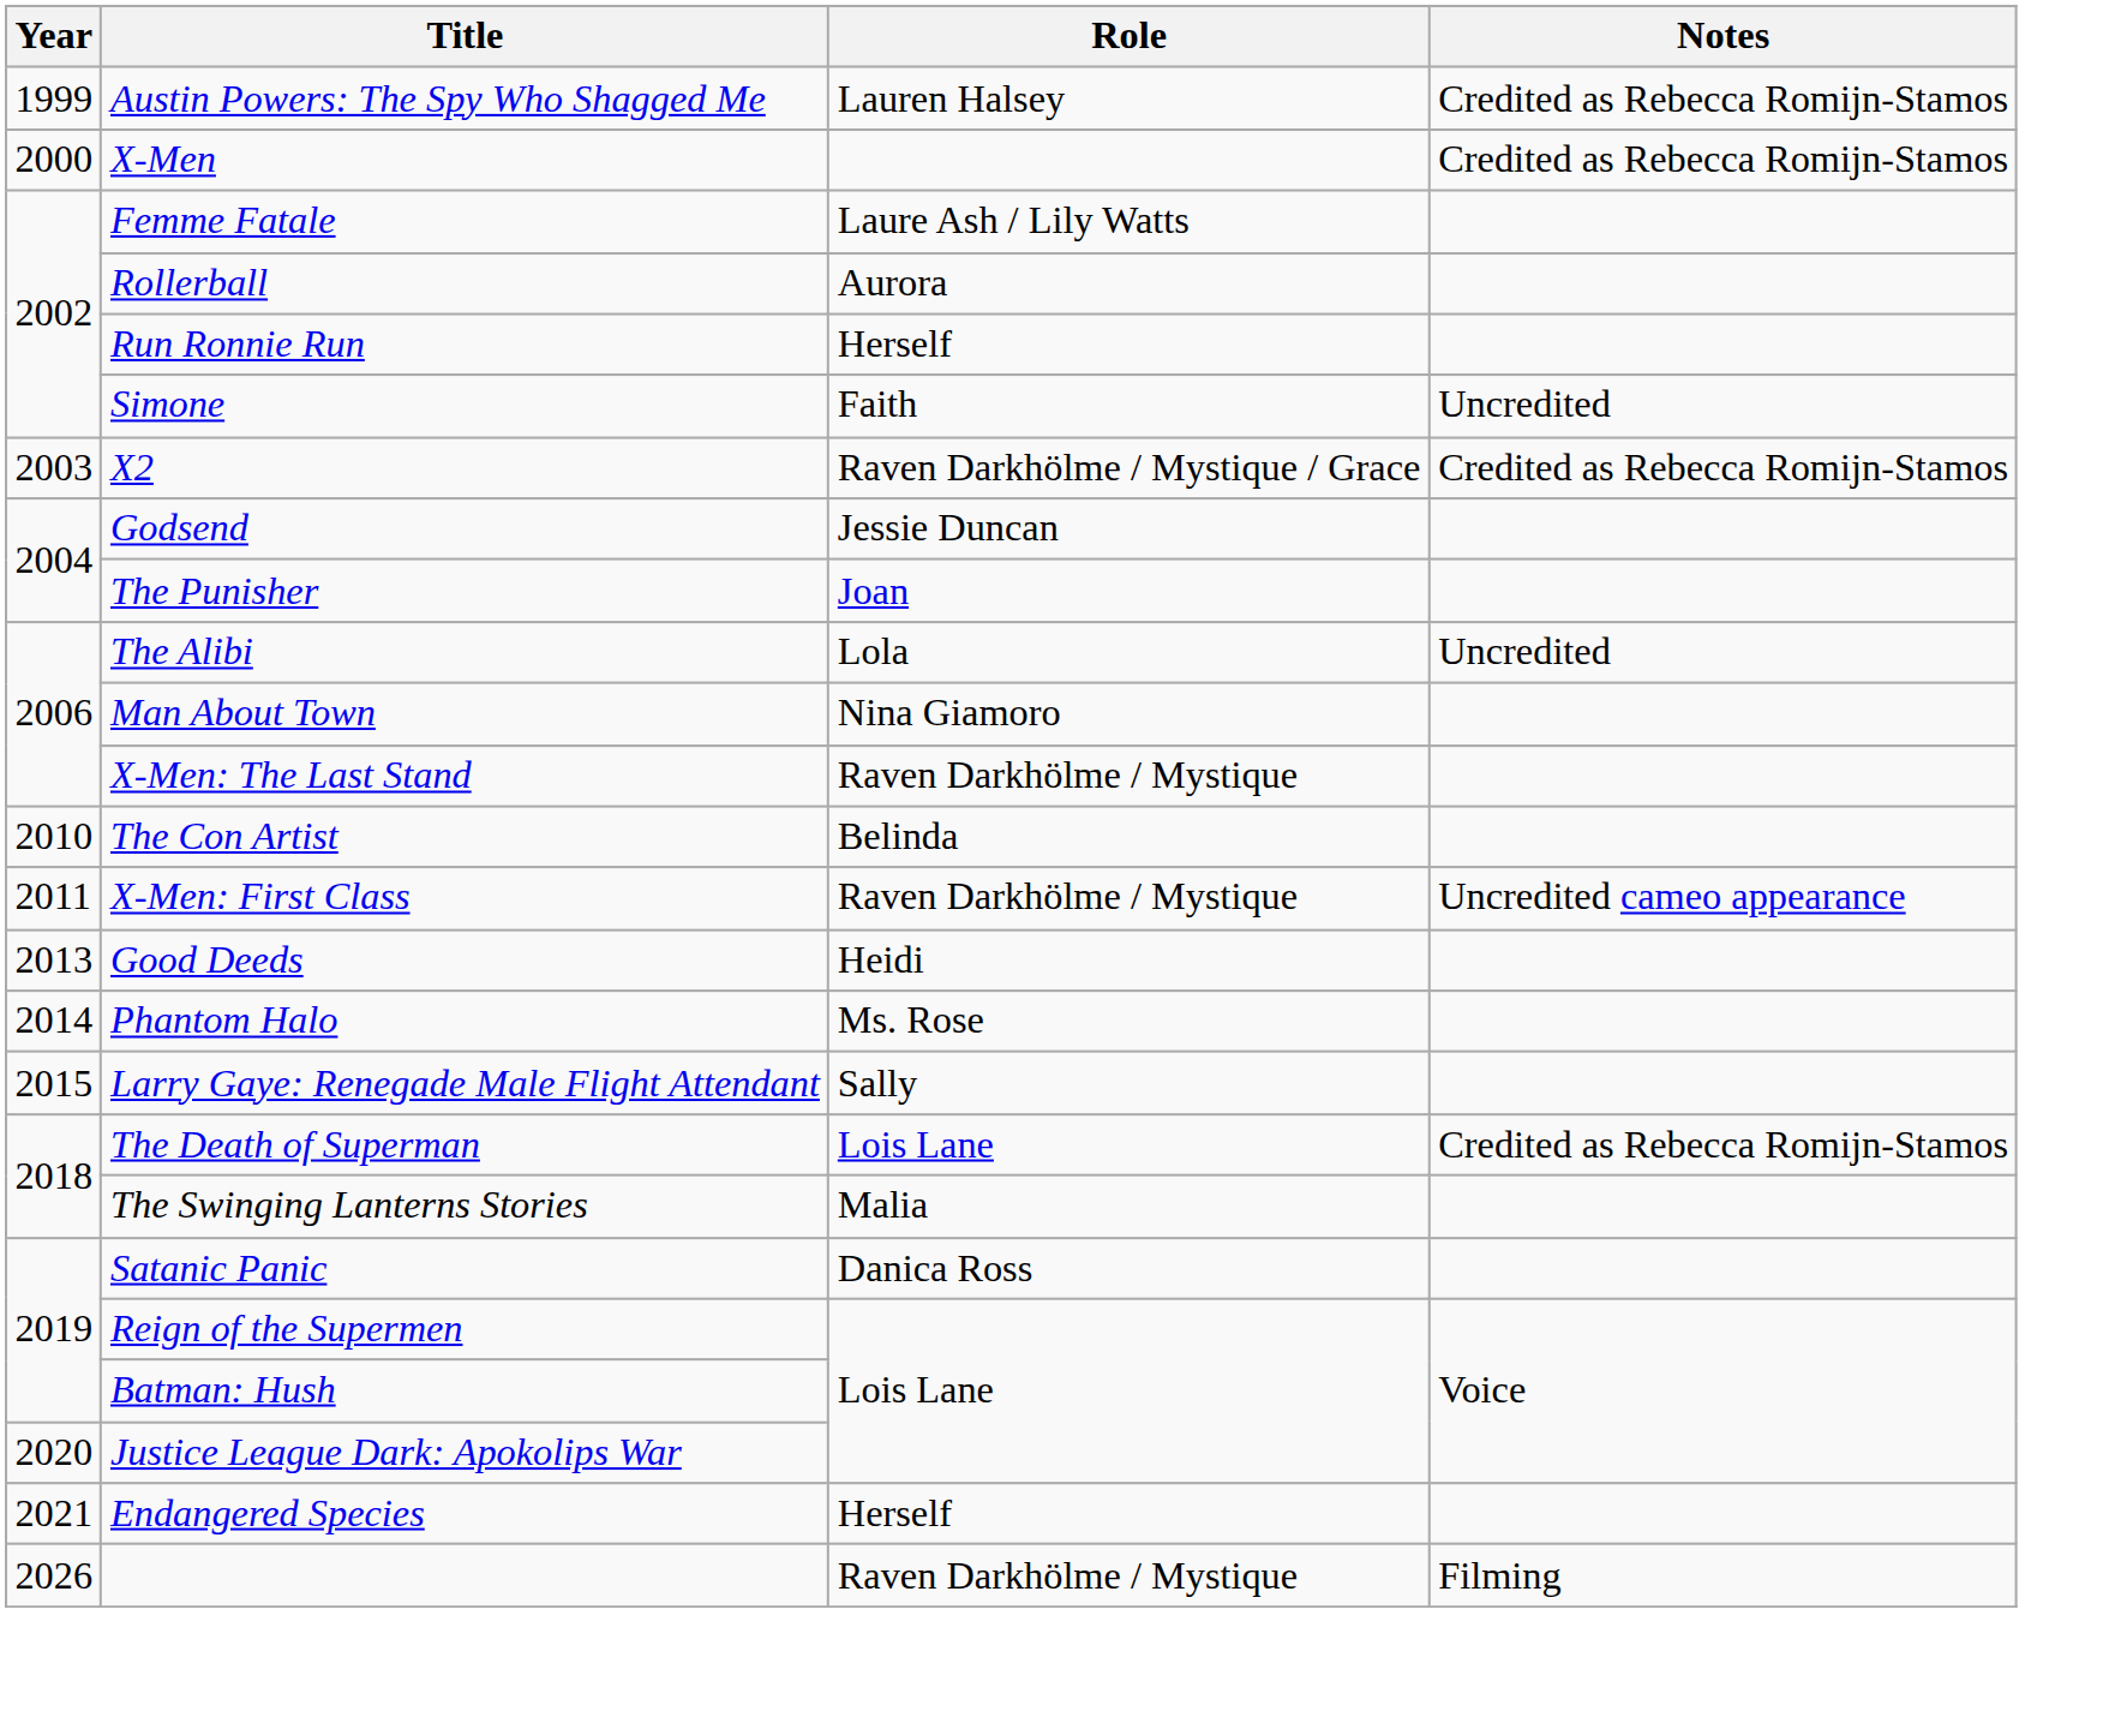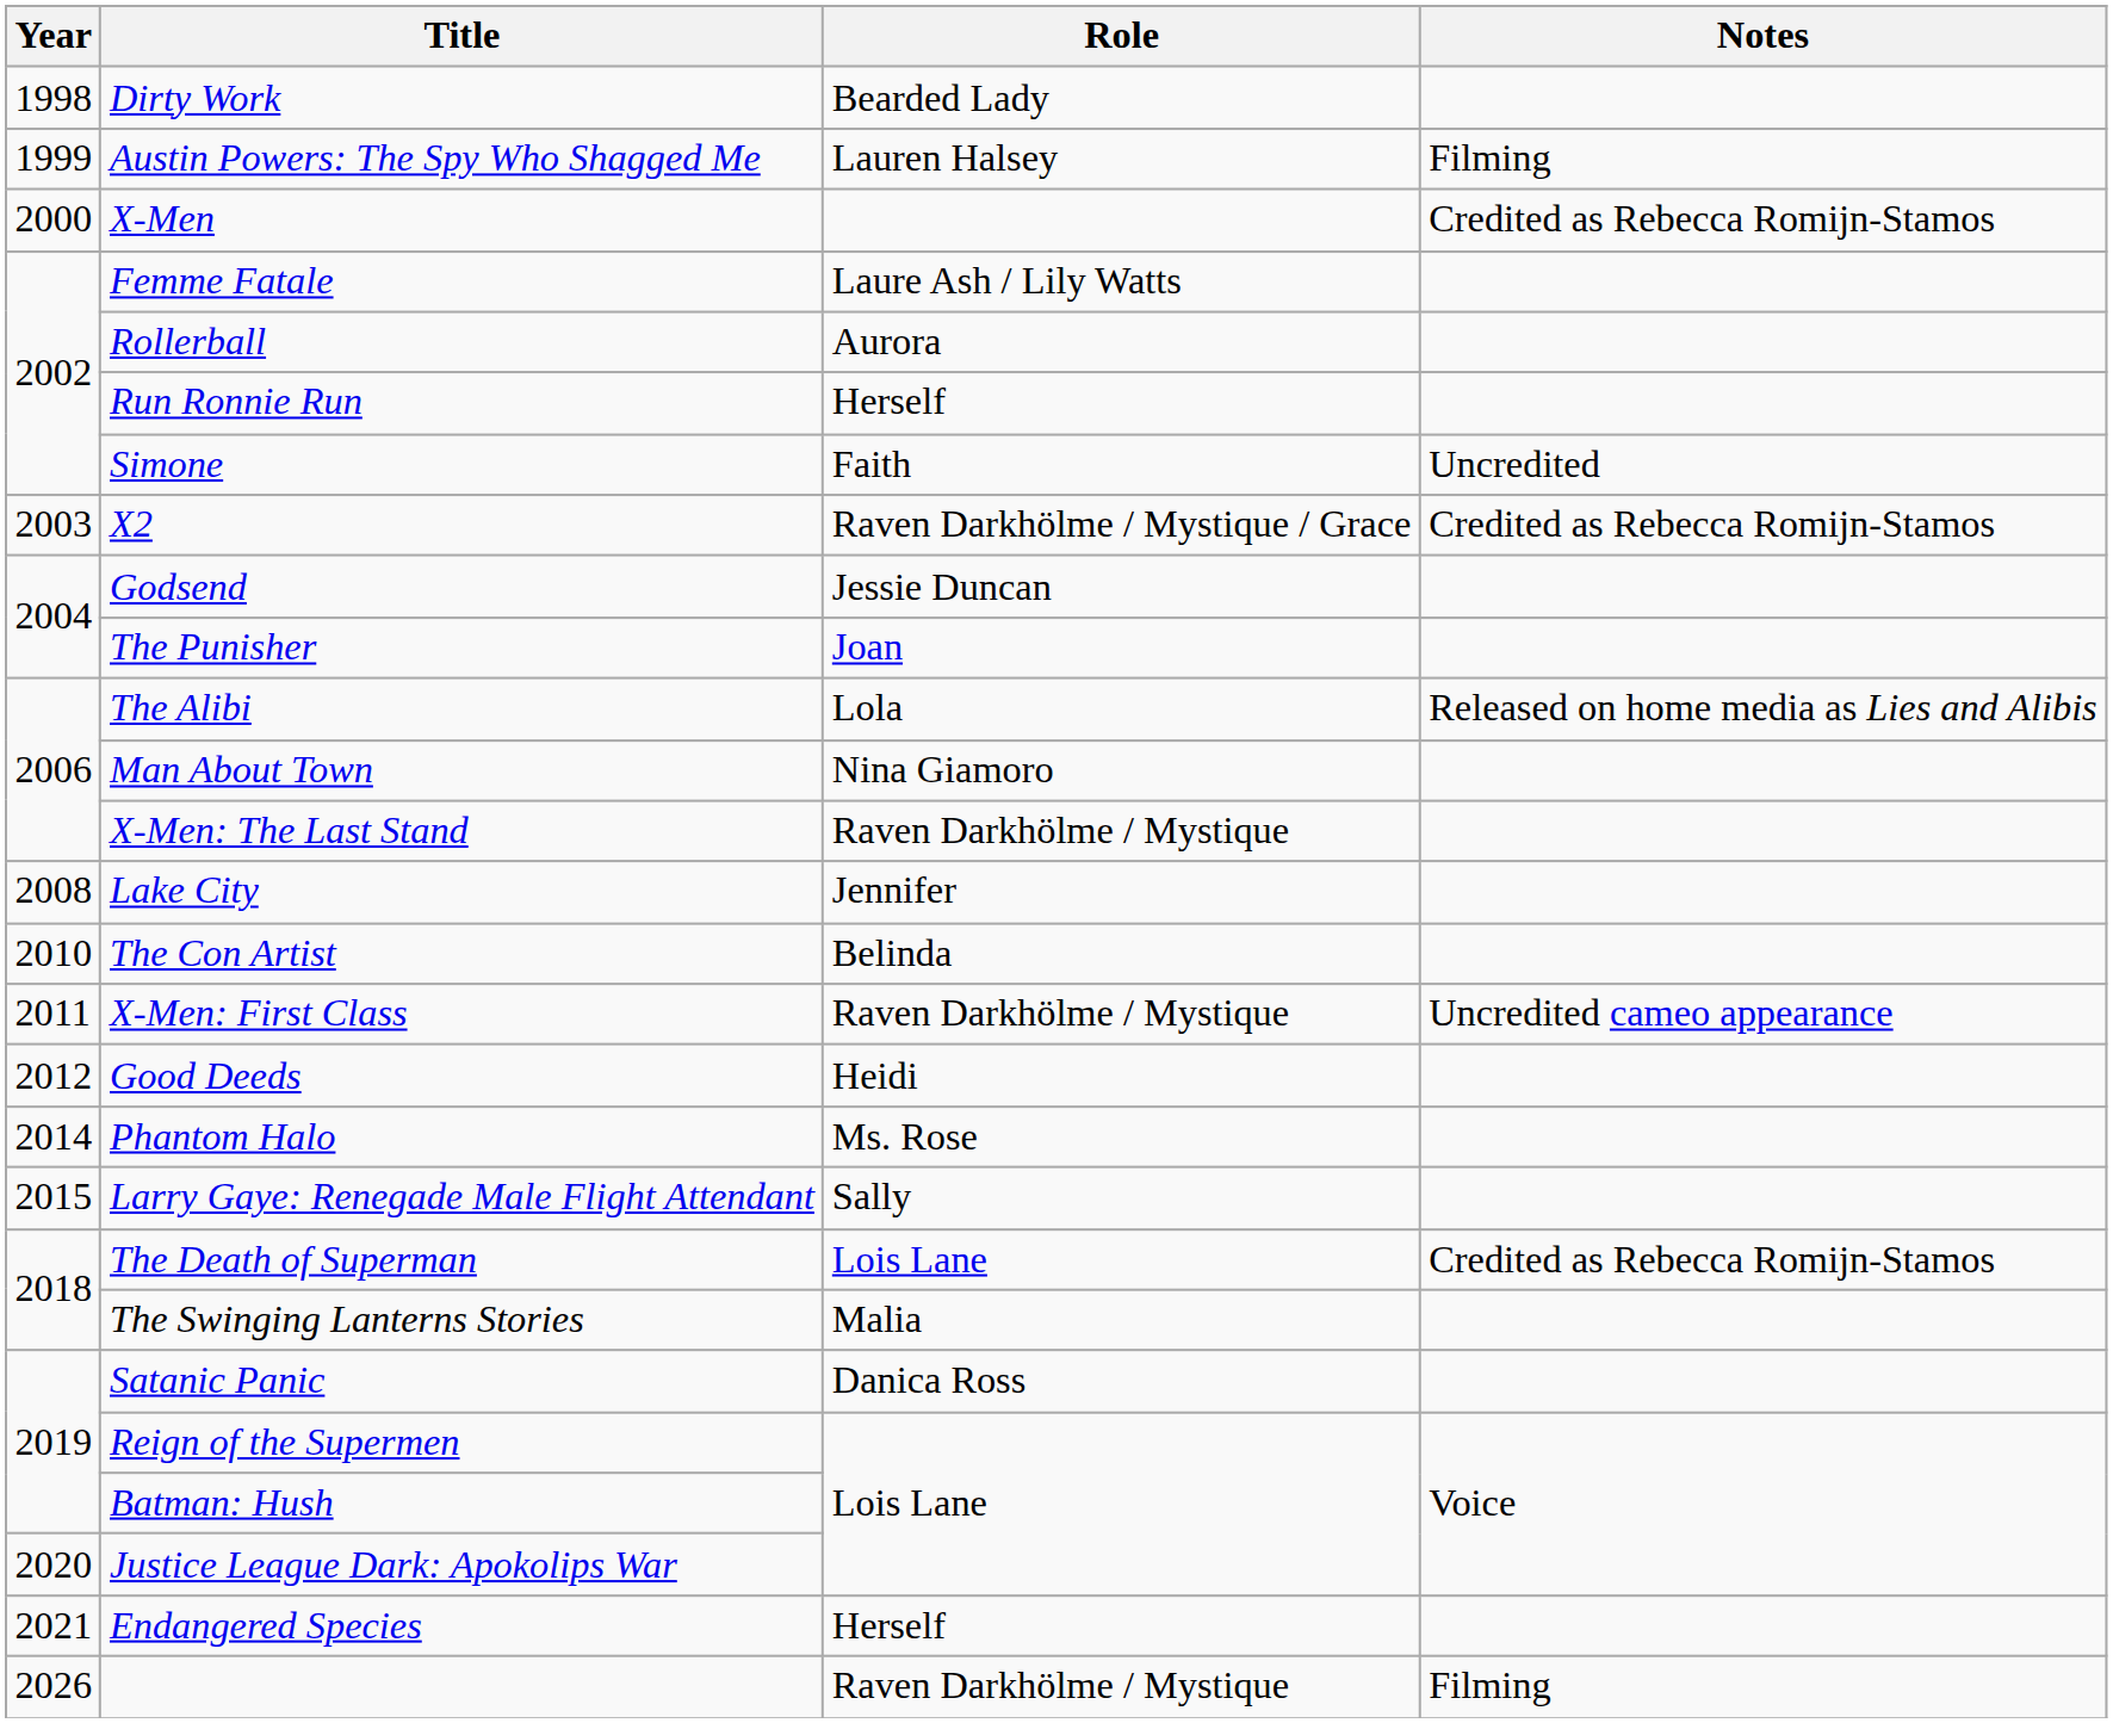+ row: 1998 | Dirty Work | Bearded Lady
Austin Powers: The Spy Who Shagged Me | Notes: Credited as Rebecca Romijn-Stamos -> Filming
The Alibi | Notes: Uncredited -> Released on home media as Lies and Alibis
+ row: 2008 | Lake City | Jennifer
Good Deeds | Year: 2013 -> 2012
